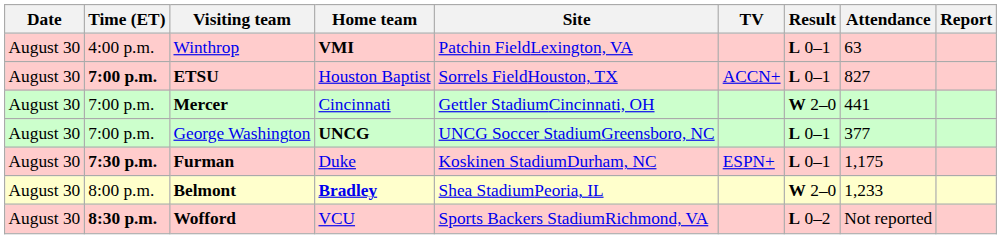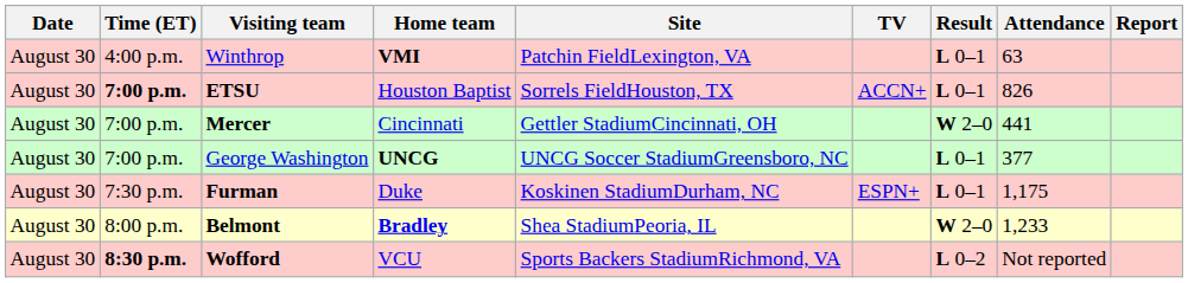ETSU | Attendance: 827 -> 826
Furman | Time (ET): bold -> normal
